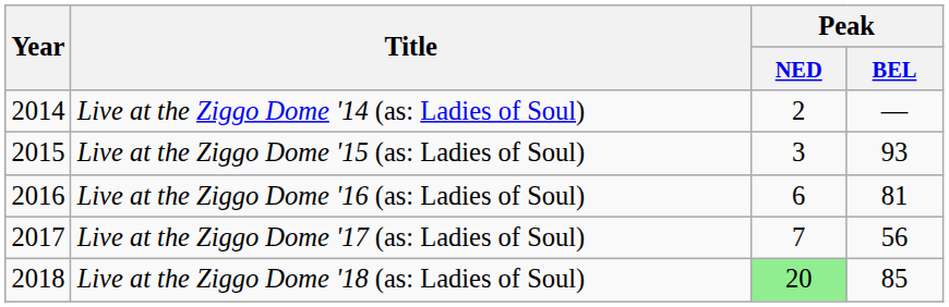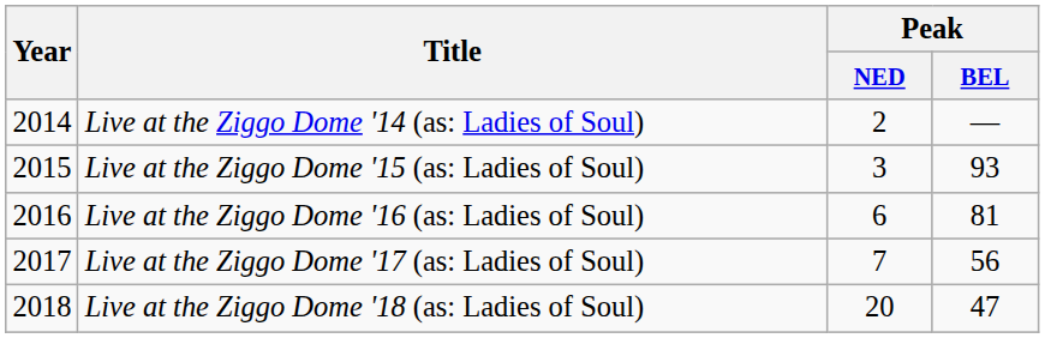Live at the Ziggo Dome '18 (as: Ladies of Soul) | Peak / NED: lightgreen background -> no background
Live at the Ziggo Dome '18 (as: Ladies of Soul) | Peak / BEL: 85 -> 47
